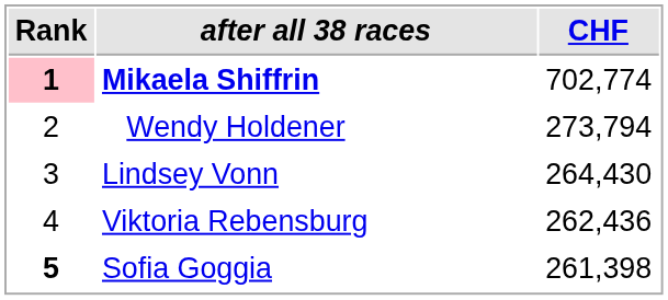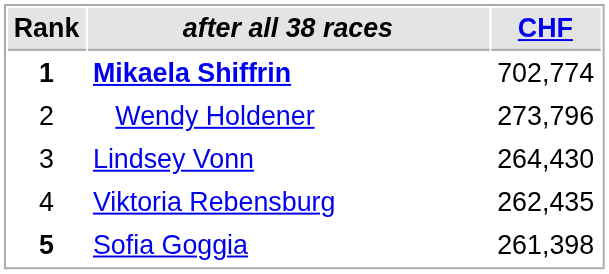Mikaela Shiffrin | Rank: pink background -> no background
Wendy Holdener | CHF: 273,794 -> 273,796
Viktoria Rebensburg | CHF: 262,436 -> 262,435
